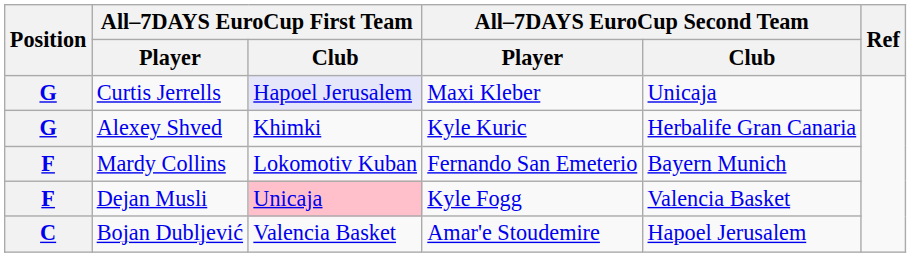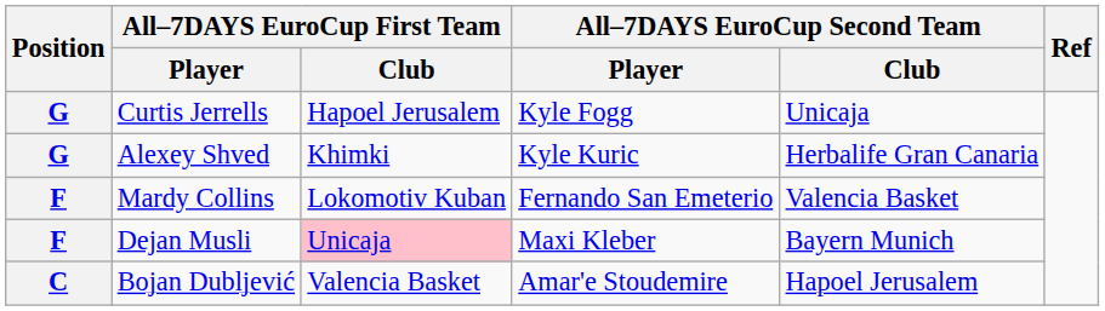Curtis Jerrells | All–7DAYS EuroCup First Team / Club: lavender background -> no background
Curtis Jerrells | All–7DAYS EuroCup Second Team / Player: Maxi Kleber -> Kyle Fogg
Mardy Collins | All–7DAYS EuroCup Second Team / Club: Bayern Munich -> Valencia Basket
Dejan Musli | All–7DAYS EuroCup Second Team / Player: Kyle Fogg -> Maxi Kleber
Dejan Musli | All–7DAYS EuroCup Second Team / Club: Valencia Basket -> Bayern Munich
